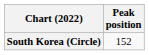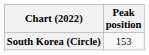South Korea (Circle) | Peak position: 152 -> 153
